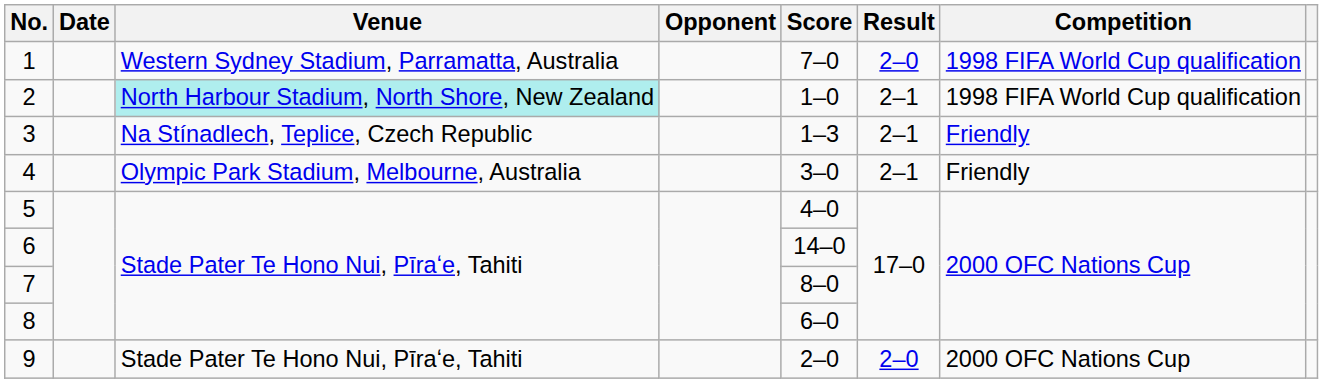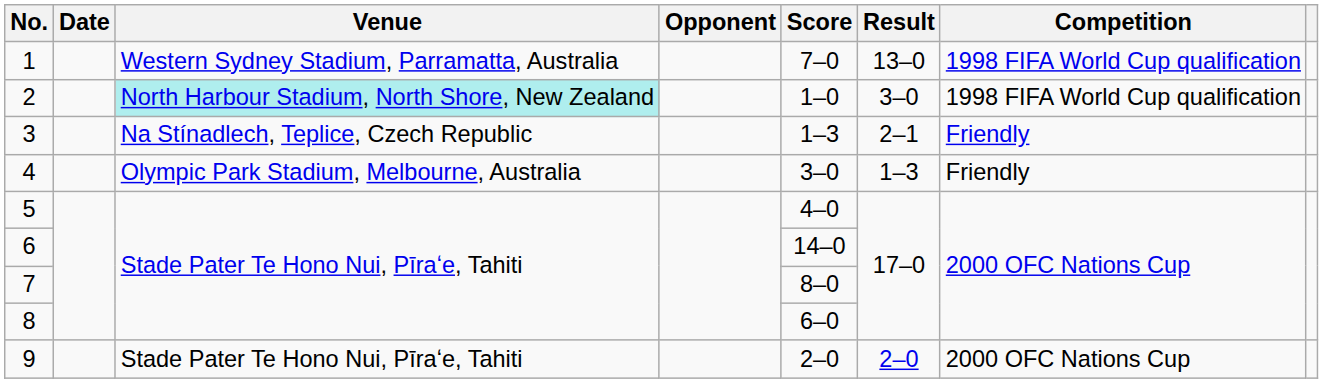1 | Result: 2–0 -> 13–0
2 | Result: 2–1 -> 3–0
4 | Result: 2–1 -> 1–3
